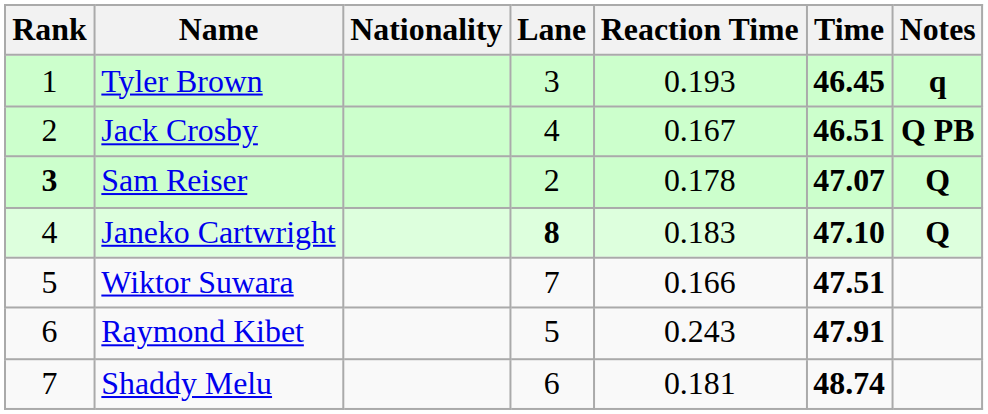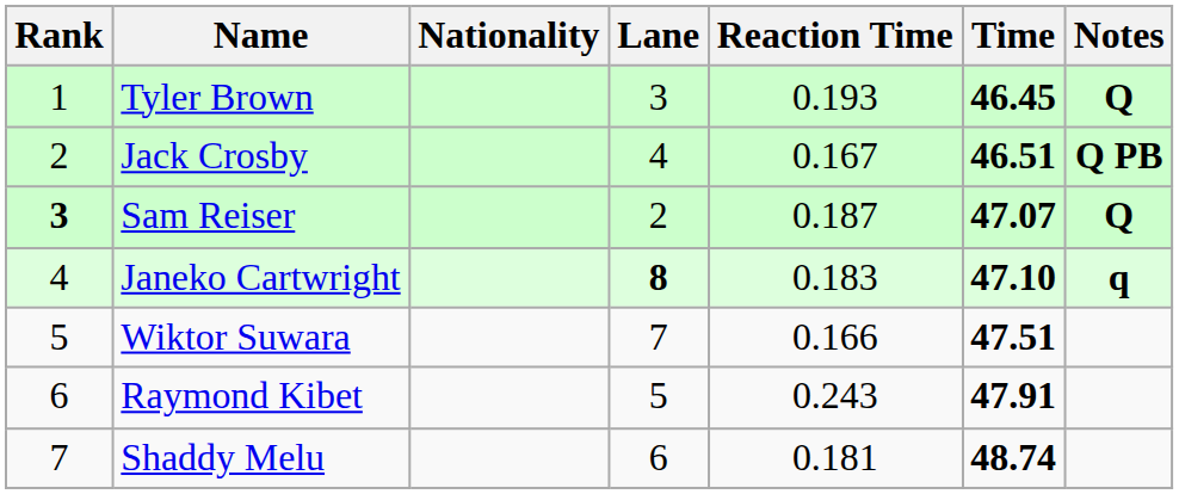Tyler Brown | Notes: q -> Q
Sam Reiser | Reaction Time: 0.178 -> 0.187
Janeko Cartwright | Notes: Q -> q
